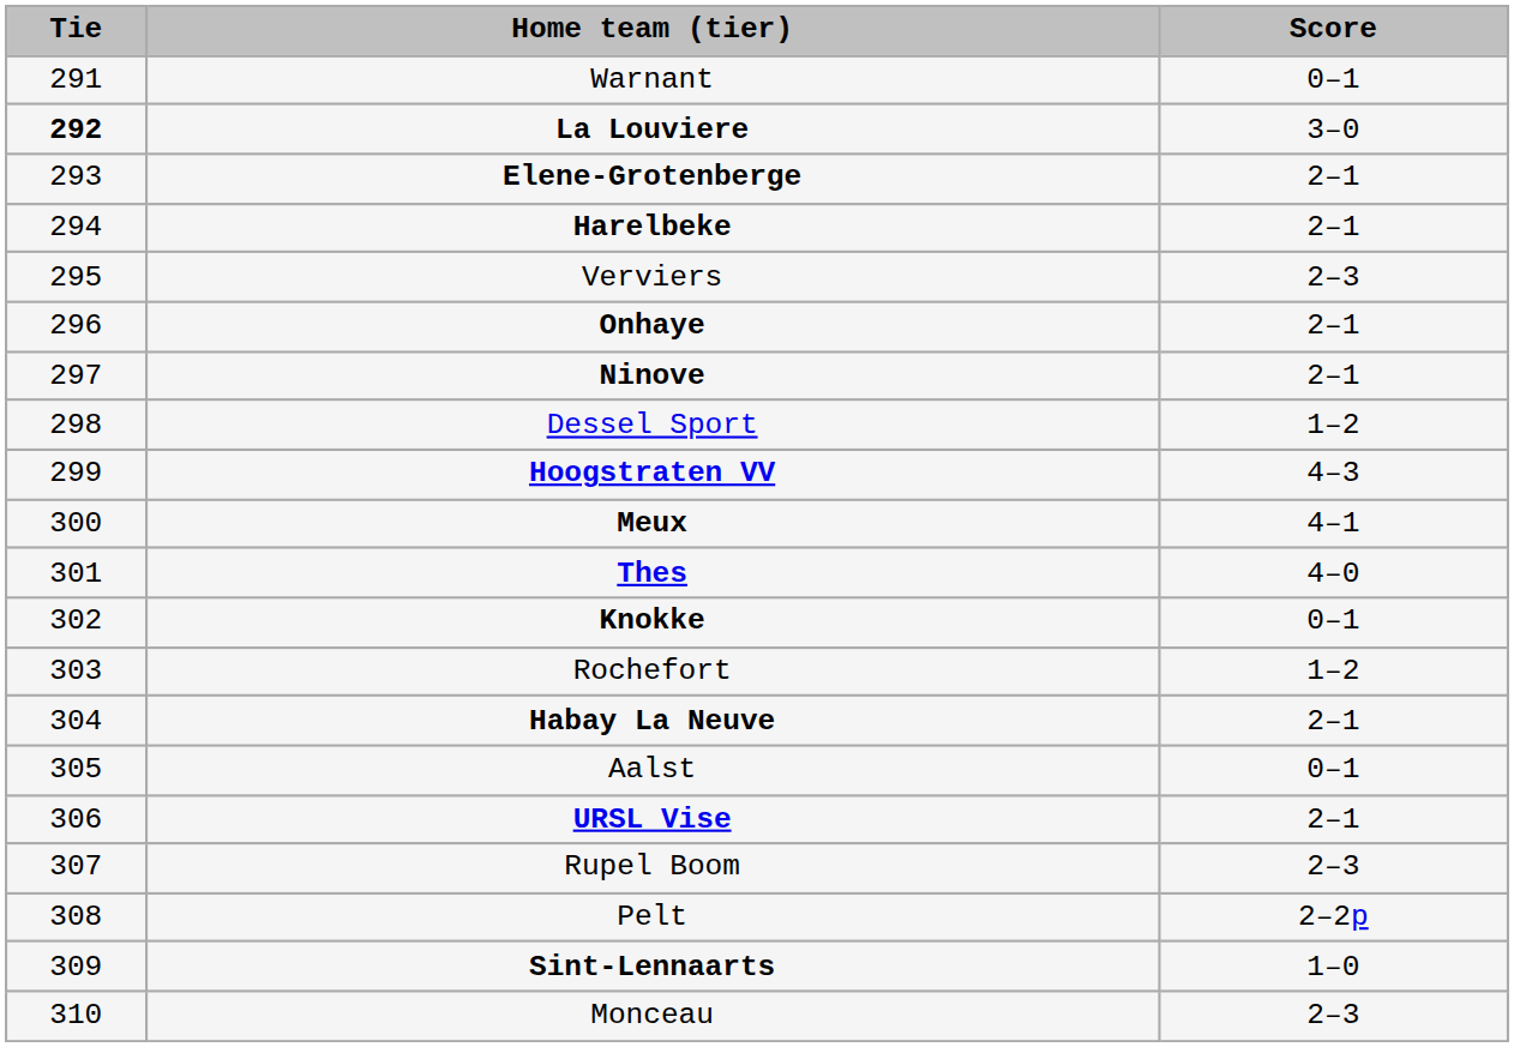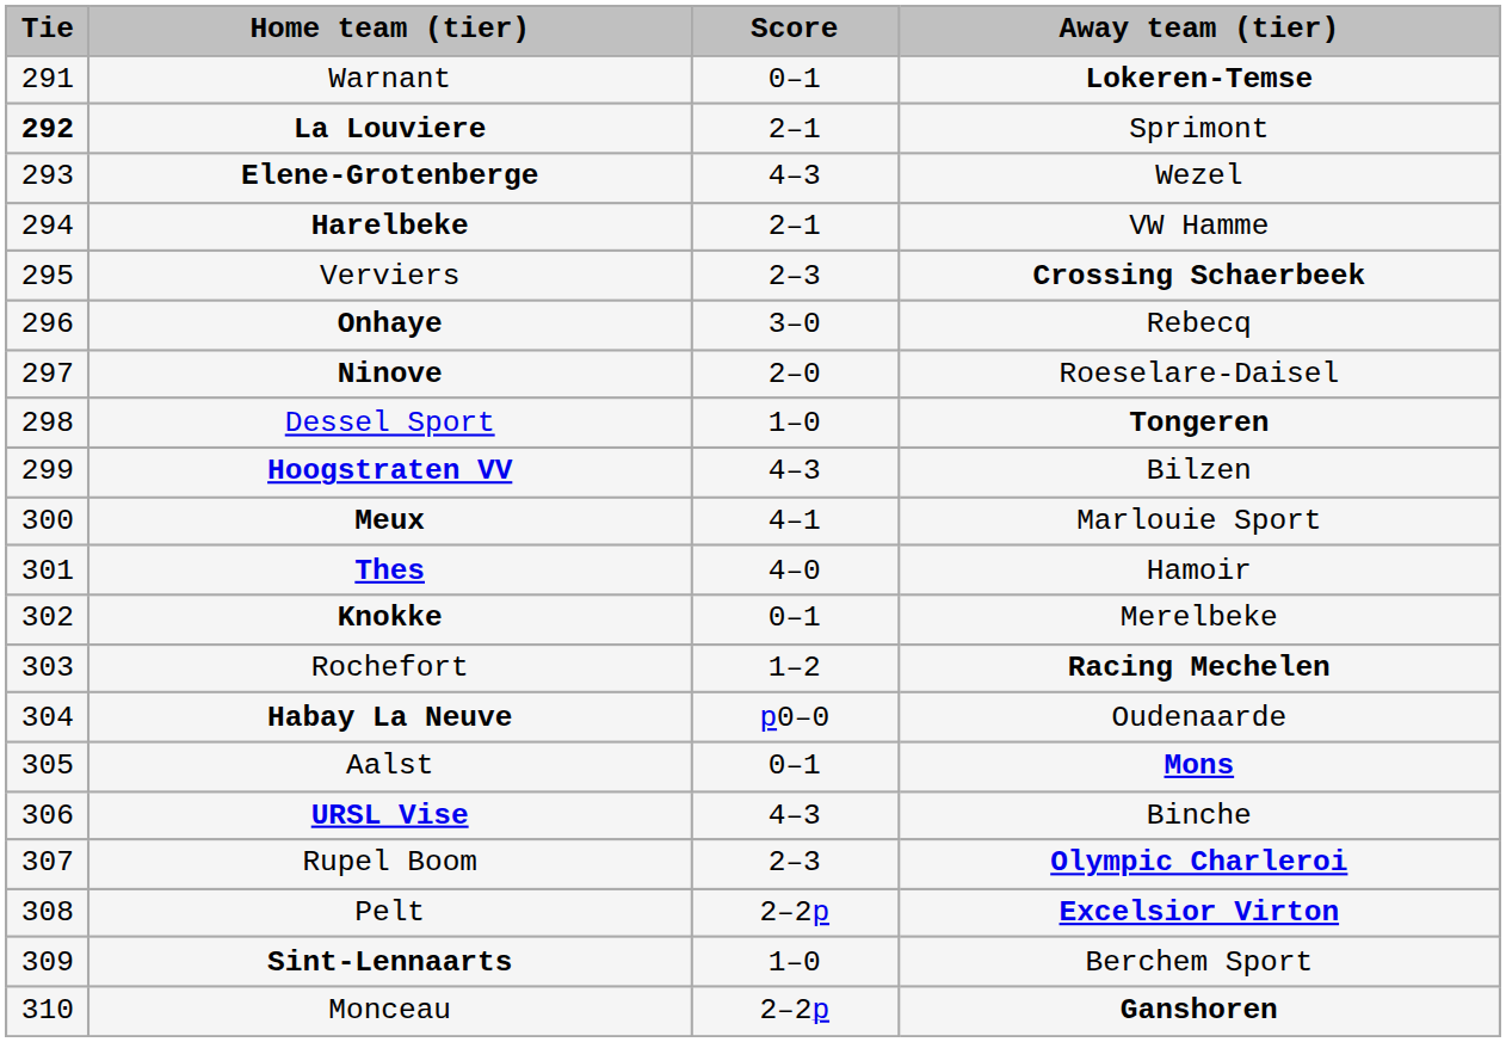+ column: Away team (tier) | Lokeren-Temse | Sprimont | Wezel | VW Hamme | Crossing Schaerbeek | Rebecq | Roeselare-Daisel | Tongeren | Bilzen | Marlouie Sport | Hamoir | Merelbeke | Racing Mechelen | Oudenaarde | Mons | Binche | Olympic Charleroi | Excelsior Virton | Berchem Sport | Ganshoren
La Louviere | Score: 3–0 -> 2–1
Elene-Grotenberge | Score: 2–1 -> 4–3
Onhaye | Score: 2–1 -> 3–0
Ninove | Score: 2–1 -> 2–0
Dessel Sport | Score: 1–2 -> 1–0
Habay La Neuve | Score: 2–1 -> p0–0
URSL Vise | Score: 2–1 -> 4–3
Monceau | Score: 2–3 -> 2–2p
